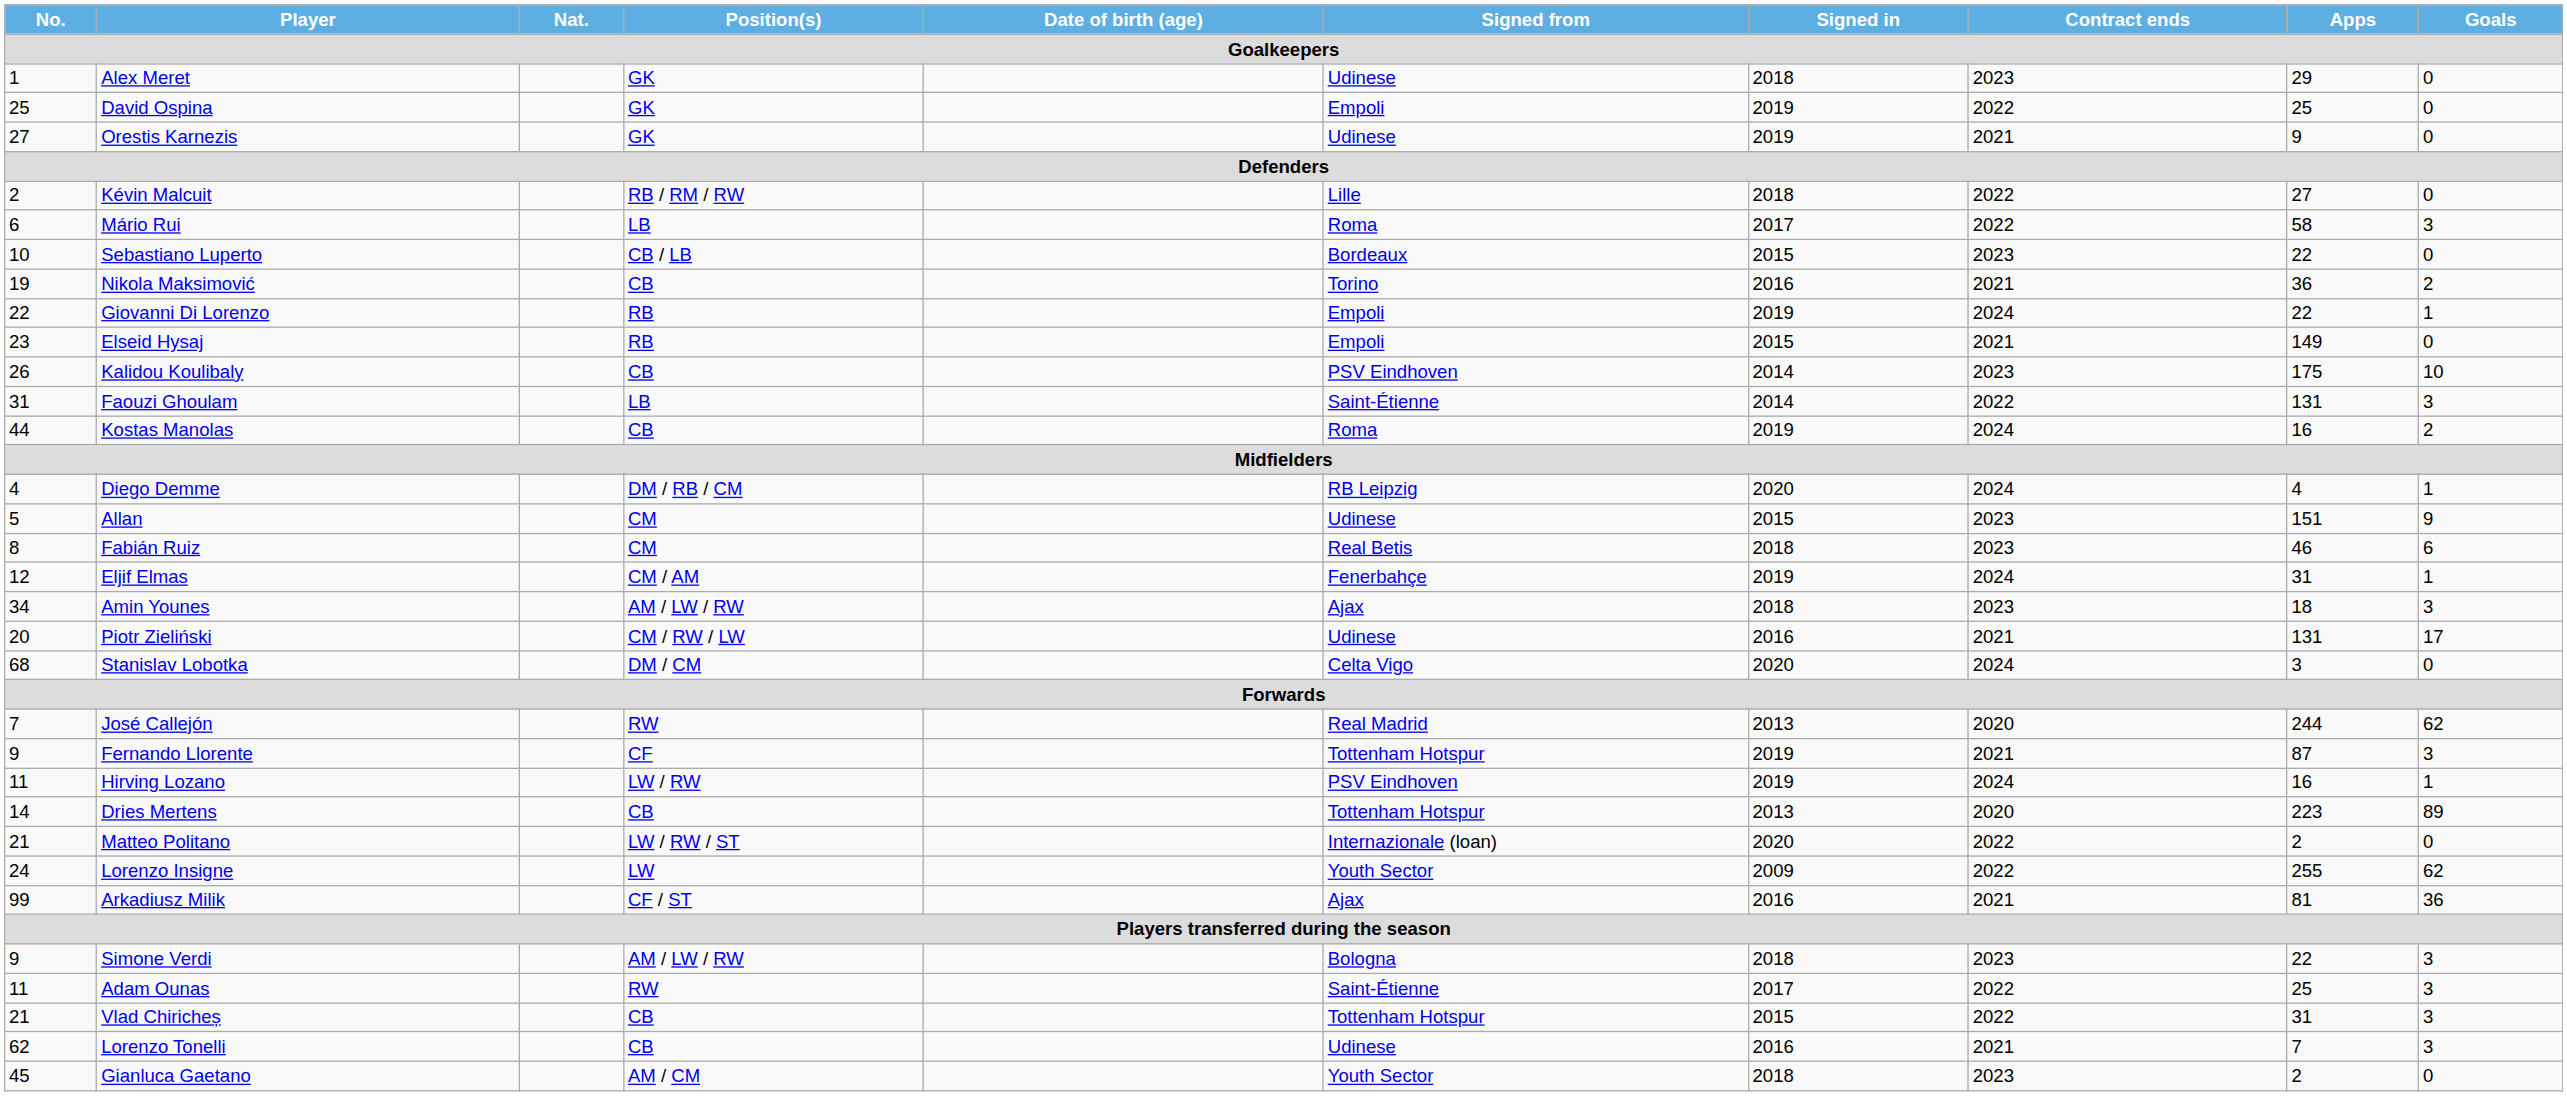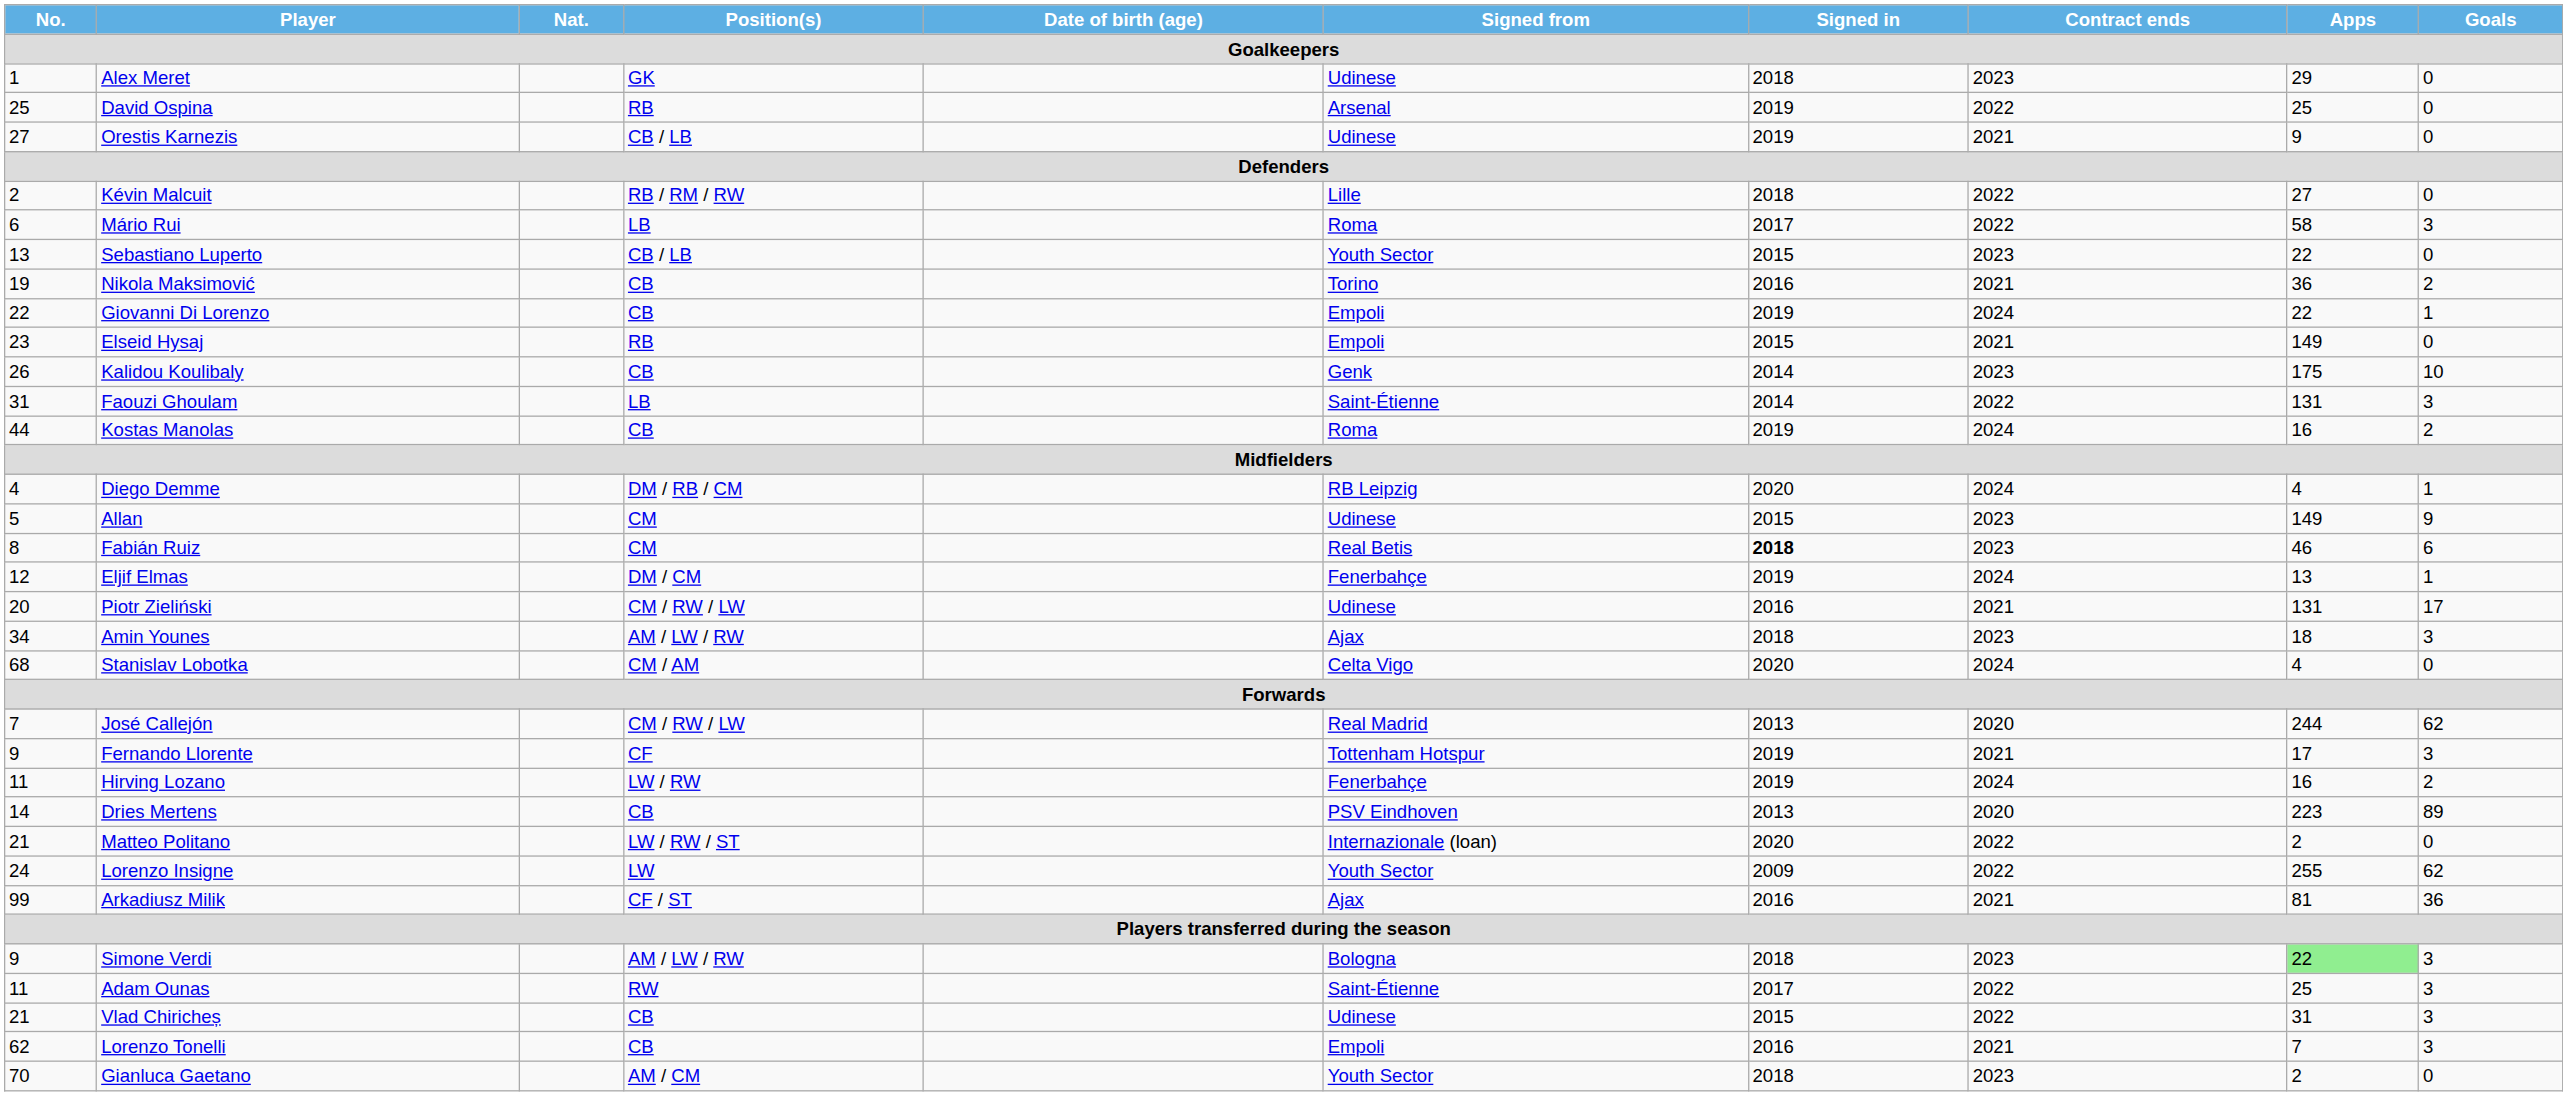David Ospina | Position(s): GK -> RB
David Ospina | Signed from: Empoli -> Arsenal
Orestis Karnezis | Position(s): GK -> CB / LB
Sebastiano Luperto | No.: 10 -> 13
Sebastiano Luperto | Signed from: Bordeaux -> Youth Sector
Giovanni Di Lorenzo | Position(s): RB -> CB
Kalidou Koulibaly | Signed from: PSV Eindhoven -> Genk
Allan | Apps: 151 -> 149
Fabián Ruiz | Signed in: normal -> bold
Eljif Elmas | Position(s): CM / AM -> DM / CM
Eljif Elmas | Apps: 31 -> 13
rows swapped: Piotr Zieliński <-> Amin Younes
Stanislav Lobotka | Position(s): DM / CM -> CM / AM
Stanislav Lobotka | Apps: 3 -> 4
José Callejón | Position(s): RW -> CM / RW / LW
Fernando Llorente | Apps: 87 -> 17
Hirving Lozano | Signed from: PSV Eindhoven -> Fenerbahçe
Hirving Lozano | Goals: 1 -> 2
Dries Mertens | Signed from: Tottenham Hotspur -> PSV Eindhoven
Simone Verdi | Apps: no background -> lightgreen background
Vlad Chiricheș | Signed from: Tottenham Hotspur -> Udinese
Lorenzo Tonelli | Signed from: Udinese -> Empoli
Gianluca Gaetano | No.: 45 -> 70
